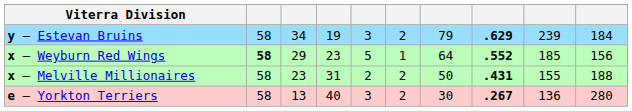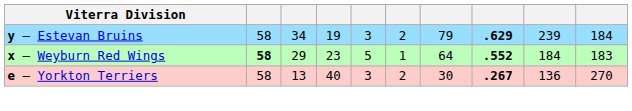x – Weyburn Red Wings | column 9: 185 -> 184
x – Weyburn Red Wings | column 10: 156 -> 183
- row: x – Melville Millionaires | 58 | 23 | 31 | 2 | 2 | 50 | .431 | 155 | 188
e – Yorkton Terriers | column 10: 280 -> 270
